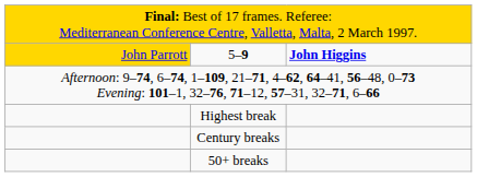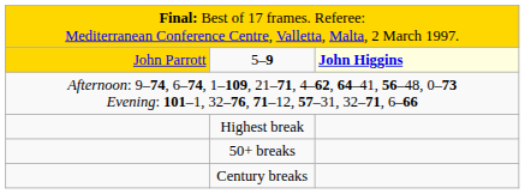5–9 | column 3: no background -> lightyellow background
rows swapped: Century breaks <-> 50+ breaks
